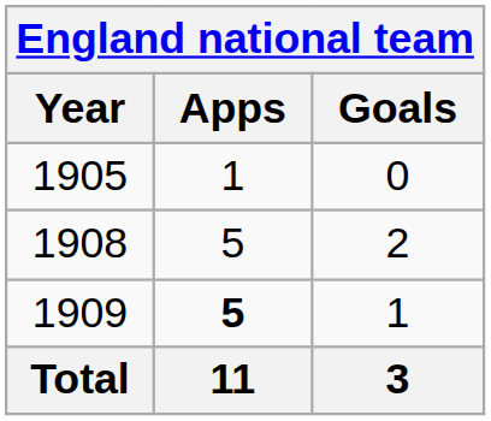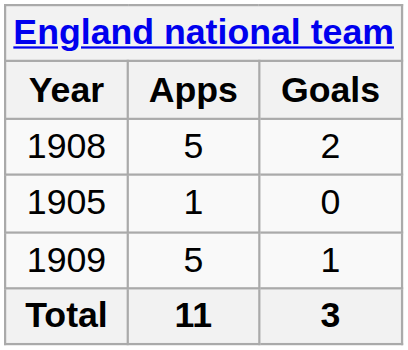rows swapped: 1905 <-> 1908
1909 | Apps: bold -> normal
